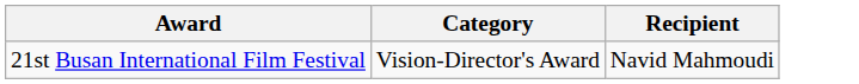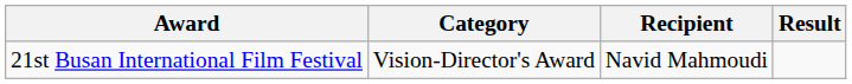+ column: Result
